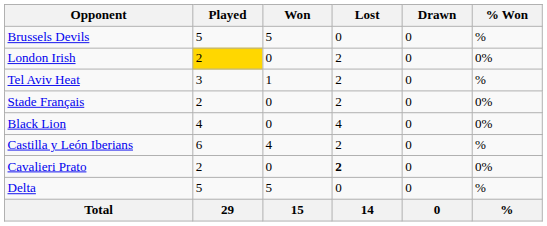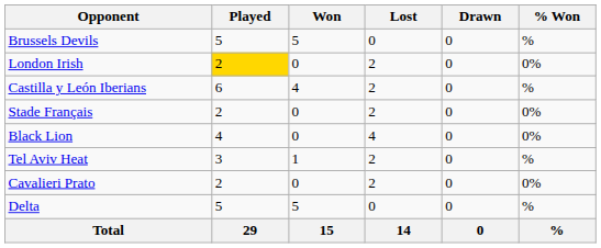rows swapped: Castilla y León Iberians <-> Tel Aviv Heat
Cavalieri Prato | Lost: bold -> normal
